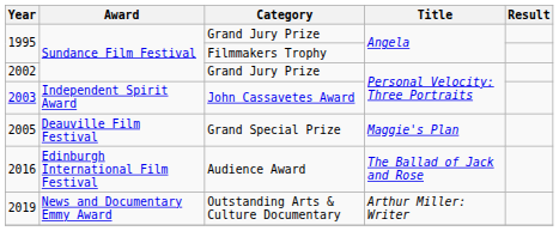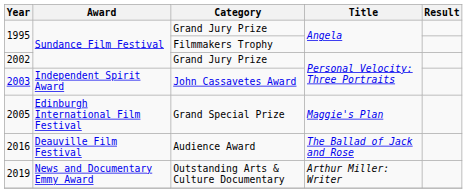2005 | Award: Deauville Film Festival -> Edinburgh International Film Festival
2016 | Award: Edinburgh International Film Festival -> Deauville Film Festival
